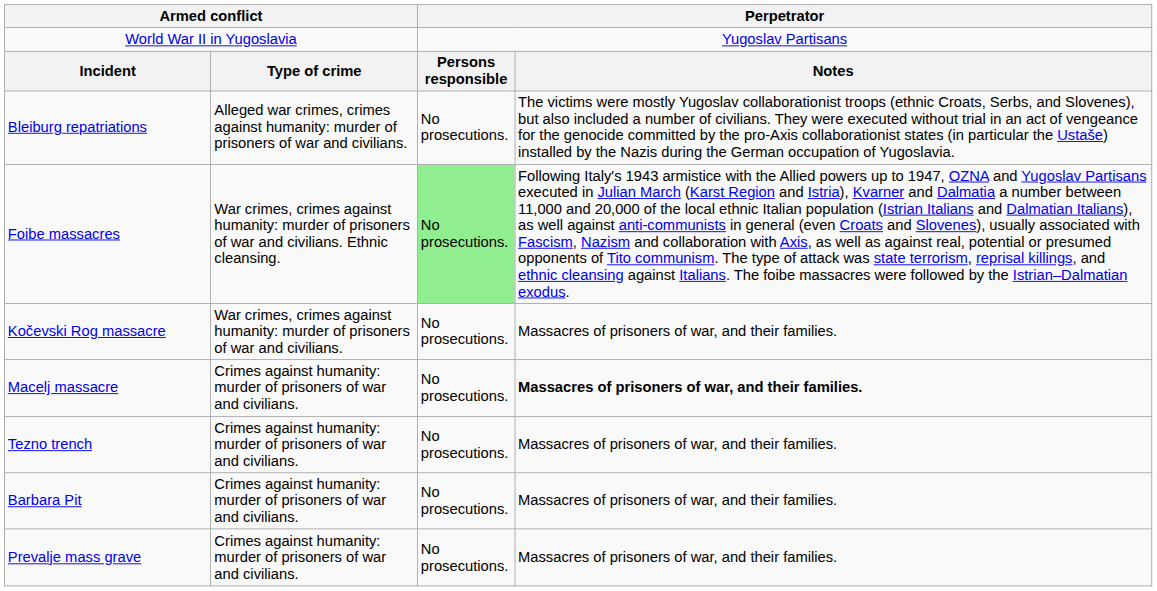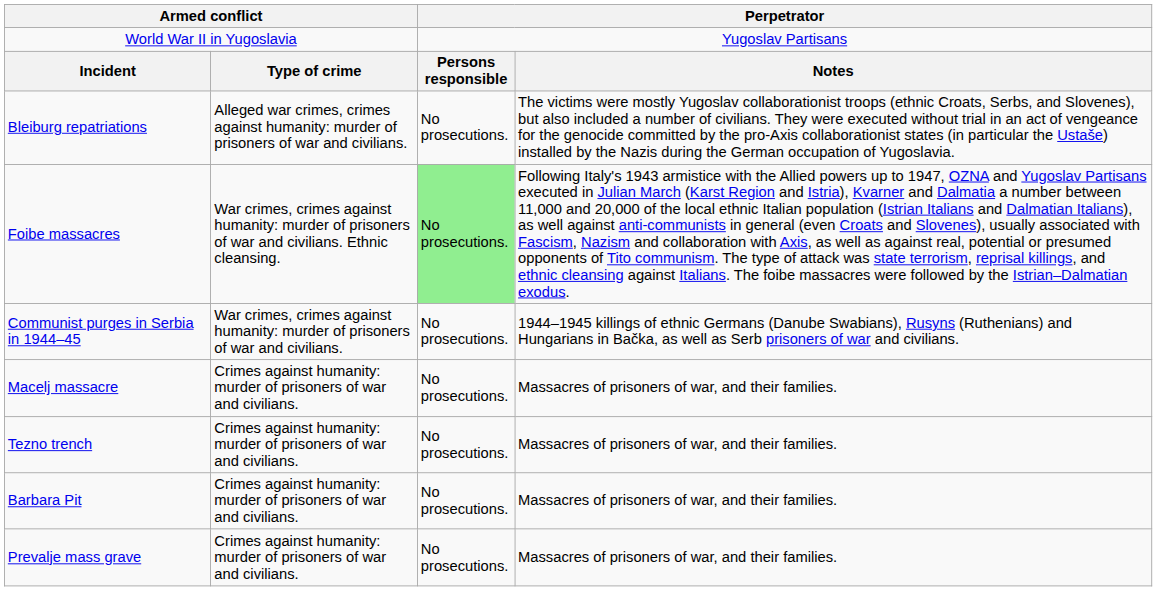+ row: Communist purges in Serbia in 1944–45 | War crimes, crimes against humanity: murder of prisoners of war and civilians. | No prosecutions. | 1944–1945 killings of ethnic Germans (Danube Swabians), Rusyns (Ruthenians) and Hungarians in Bačka, as well as Serb prisoners of war and civilians.
- row: Kočevski Rog massacre | War crimes, crimes against humanity: murder of prisoners of war and civilians. | No prosecutions. | Massacres of prisoners of war, and their families.
Macelj massacre | column 4: bold -> normal
